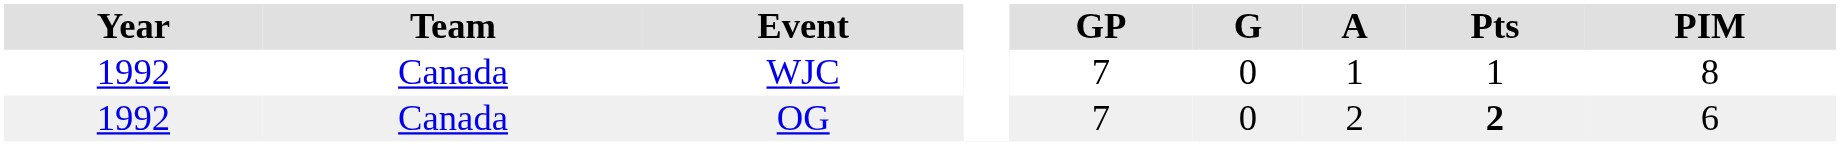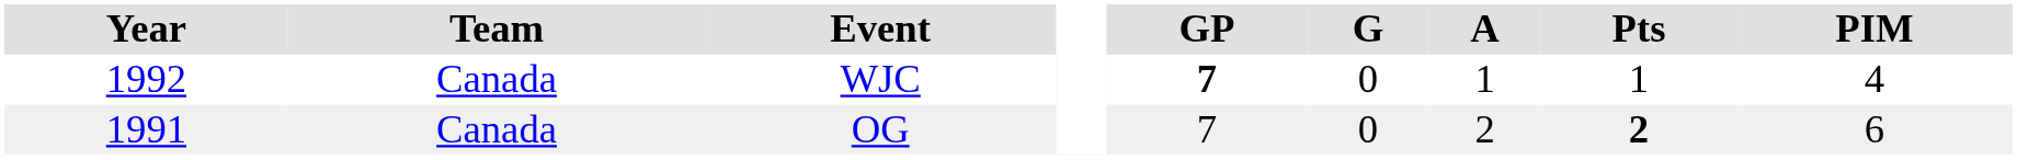WJC | GP: normal -> bold
WJC | PIM: 8 -> 4
OG | Year: 1992 -> 1991
